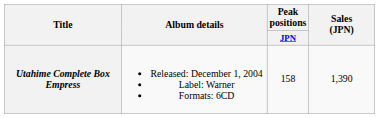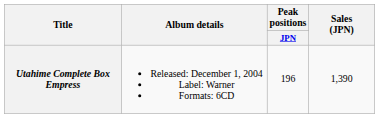Utahime Complete Box Empress | Peak positions / JPN: 158 -> 196
